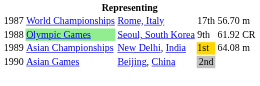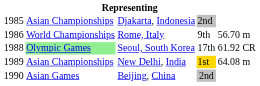+ row: 1985 | Asian Championships | Djakarta, Indonesia | 2nd
Rome, Italy | column 1: 1987 -> 1986
Rome, Italy | column 4: 17th -> 9th
Seoul, South Korea | column 4: 9th -> 17th
